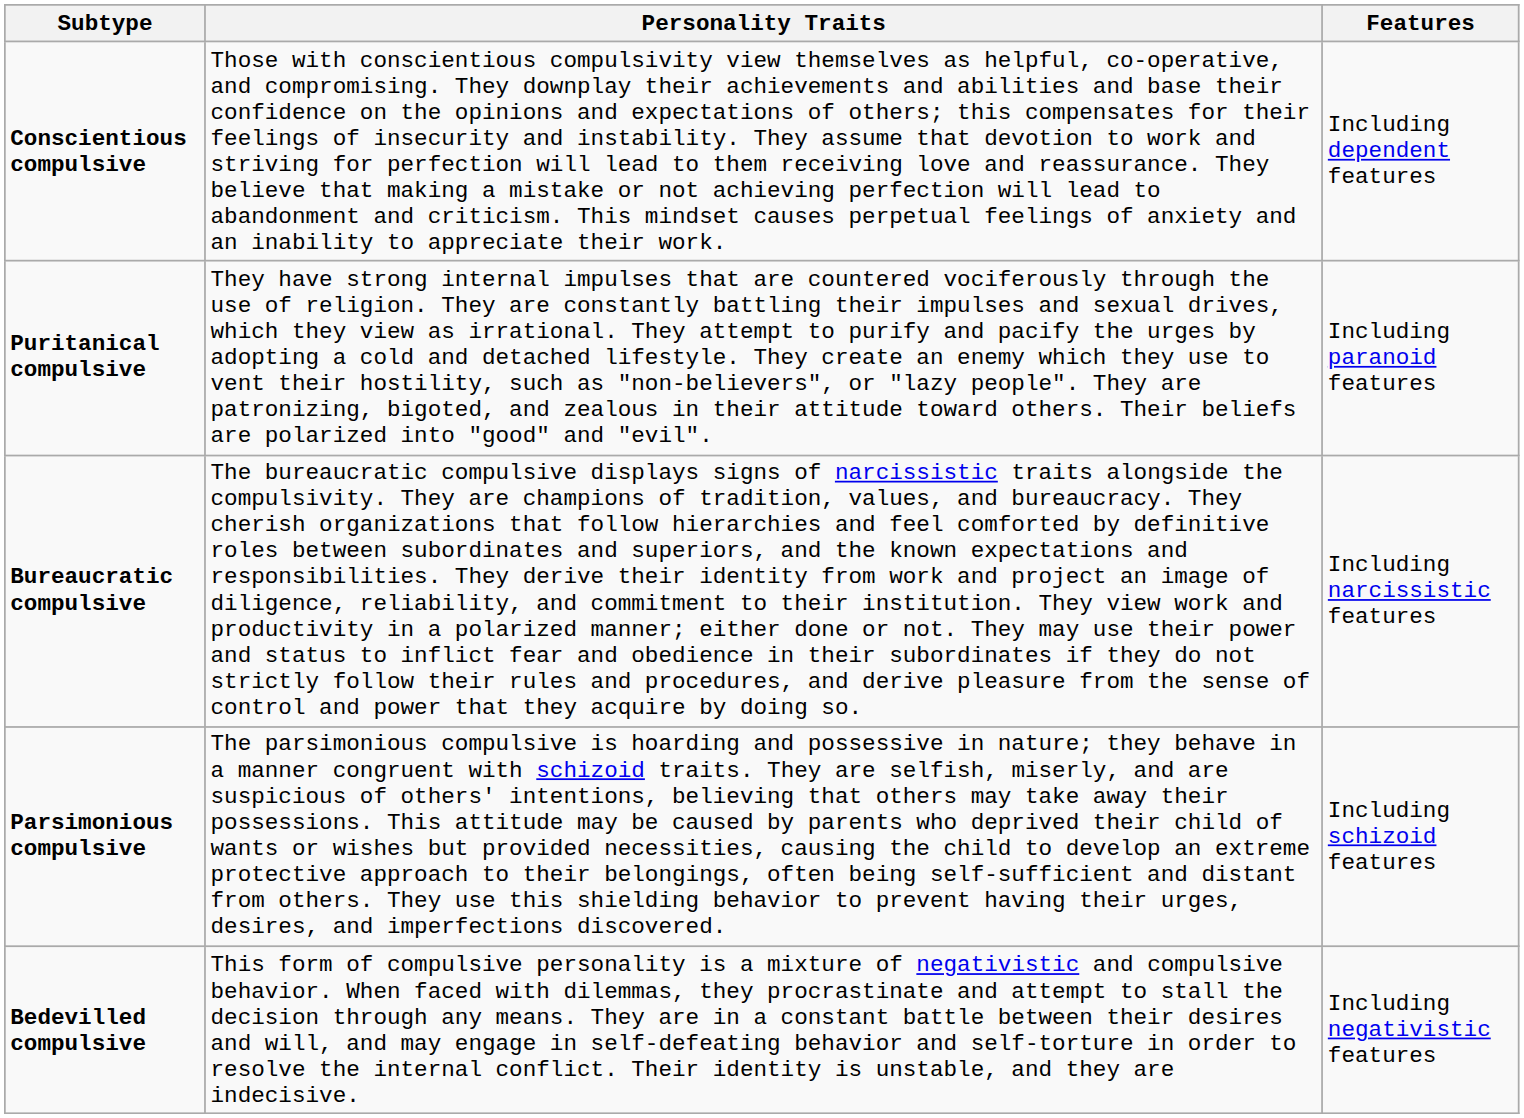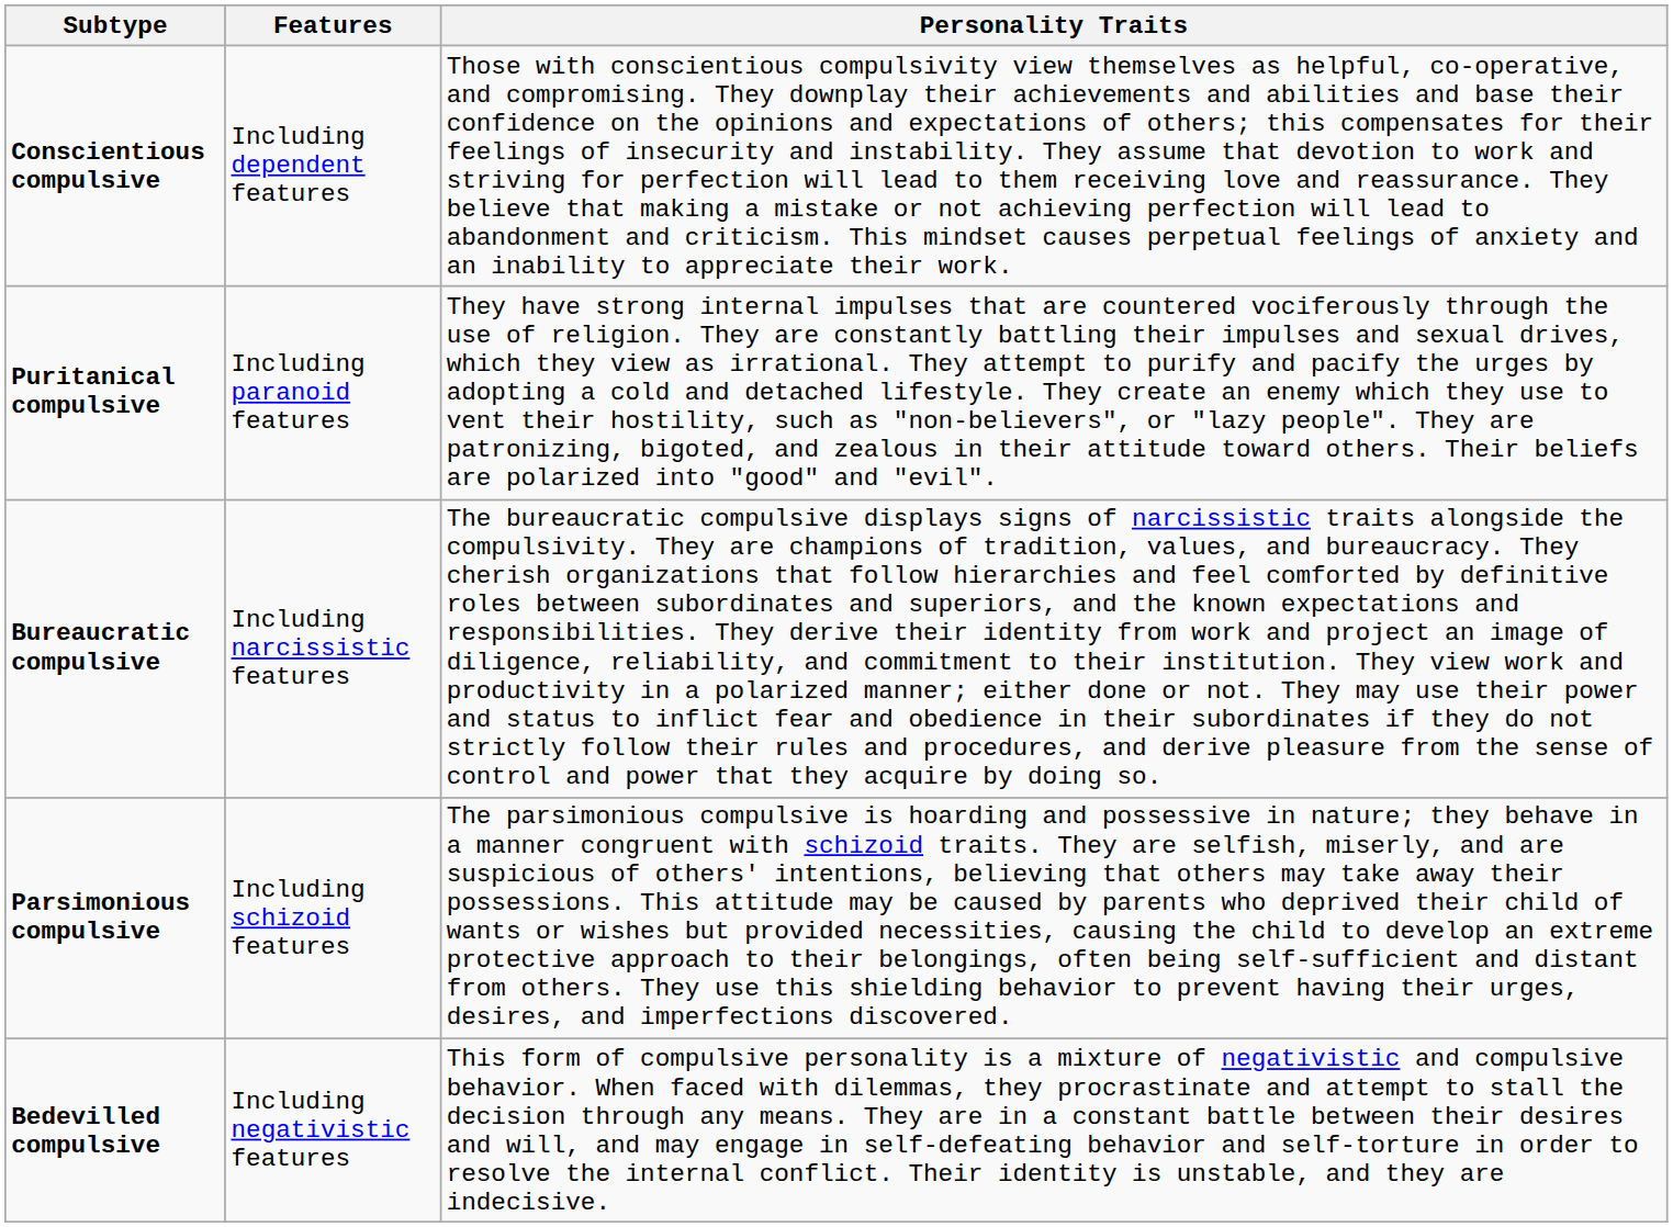columns swapped: Features <-> Personality Traits
